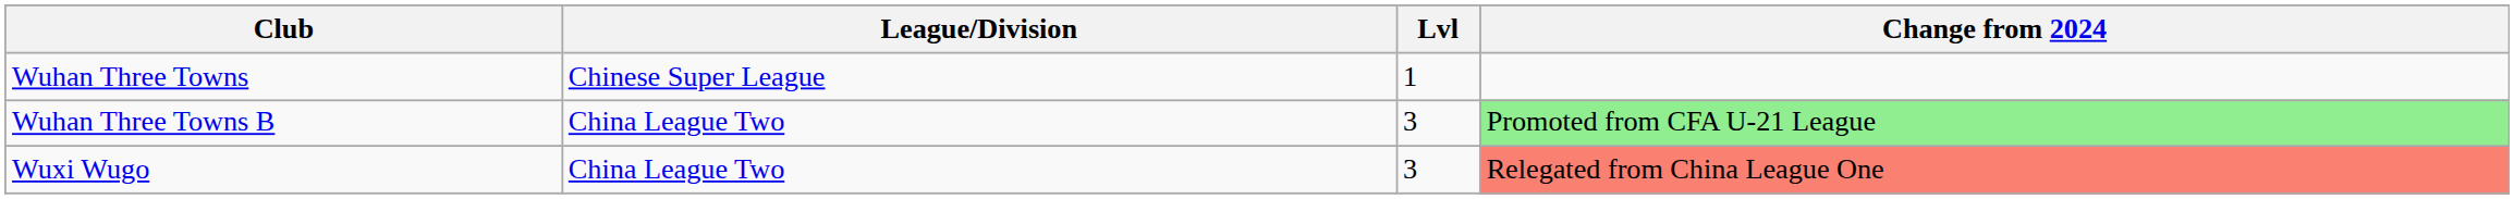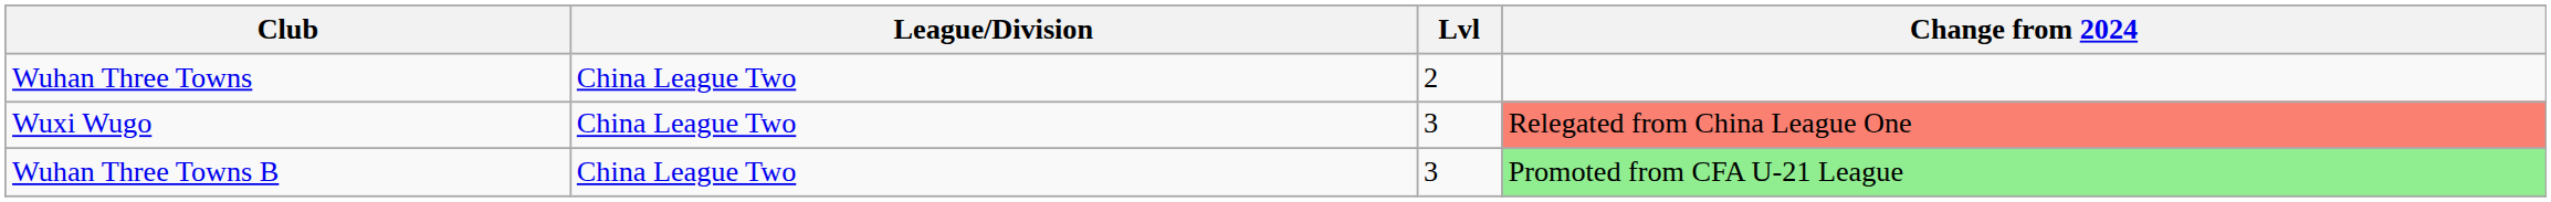Wuhan Three Towns | League/Division: Chinese Super League -> China League Two
Wuhan Three Towns | Lvl: 1 -> 2
rows swapped: Wuhan Three Towns B <-> Wuxi Wugo
